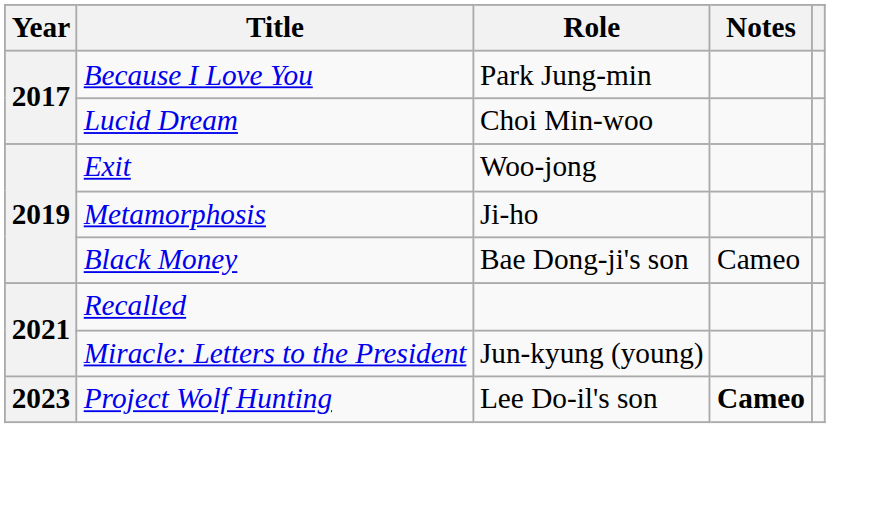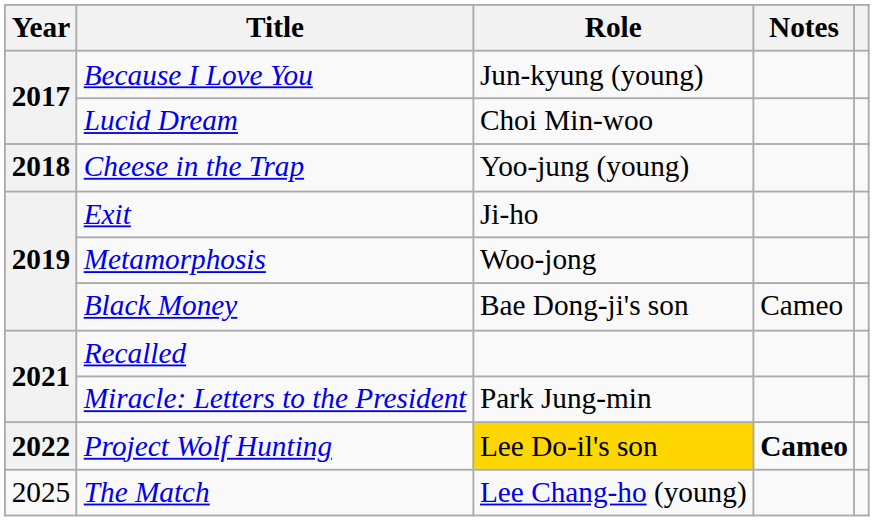Because I Love You | Role: Park Jung-min -> Jun-kyung (young)
+ row: 2018 | Cheese in the Trap | Yoo-jung (young)
Exit | Role: Woo-jong -> Ji-ho
Metamorphosis | Role: Ji-ho -> Woo-jong
Miracle: Letters to the President | Role: Jun-kyung (young) -> Park Jung-min
Project Wolf Hunting | Year: 2023 -> 2022
Project Wolf Hunting | Role: no background -> gold background
+ row: 2025 | The Match | Lee Chang-ho (young)
